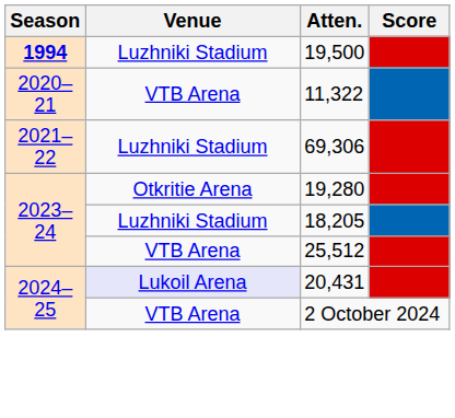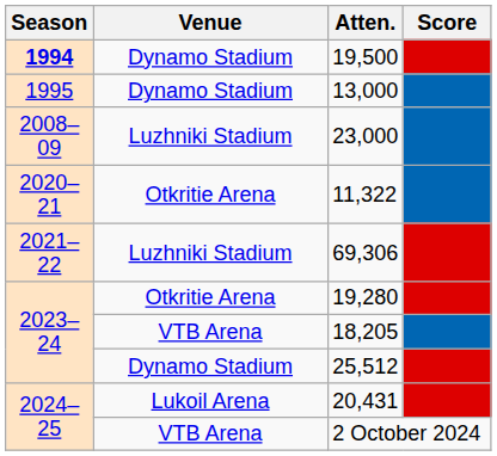19,500 | Venue: Luzhniki Stadium -> Dynamo Stadium
+ row: 1995 | Dynamo Stadium | 13,000
+ row: 2008–09 | Luzhniki Stadium | 23,000
11,322 | Venue: VTB Arena -> Otkritie Arena
18,205 | Venue: Luzhniki Stadium -> VTB Arena
25,512 | Venue: VTB Arena -> Dynamo Stadium
20,431 | Venue: lavender background -> no background
